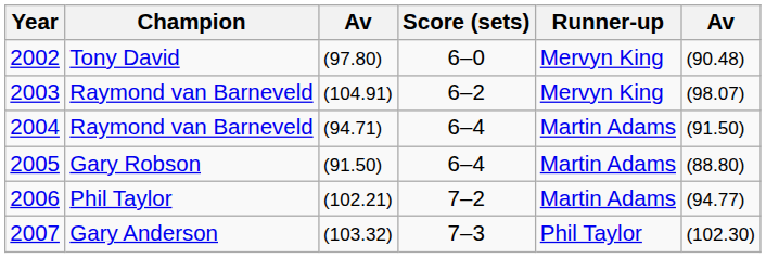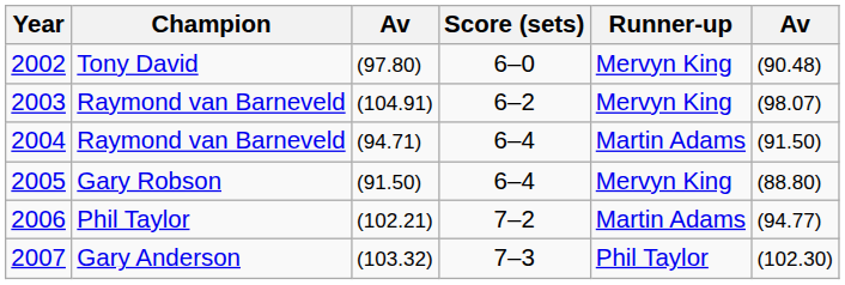2005 | Runner-up: Martin Adams -> Mervyn King
